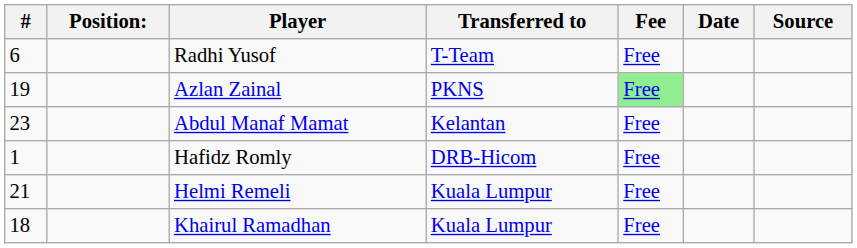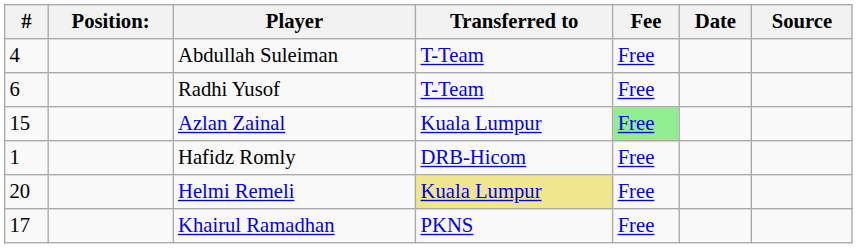+ row: 4 | Abdullah Suleiman | T-Team | Free
Azlan Zainal | #: 19 -> 15
Azlan Zainal | Transferred to: PKNS -> Kuala Lumpur
- row: 23 | Abdul Manaf Mamat | Kelantan | Free
Helmi Remeli | #: 21 -> 20
Helmi Remeli | Transferred to: no background -> khaki background
Khairul Ramadhan | #: 18 -> 17
Khairul Ramadhan | Transferred to: Kuala Lumpur -> PKNS
